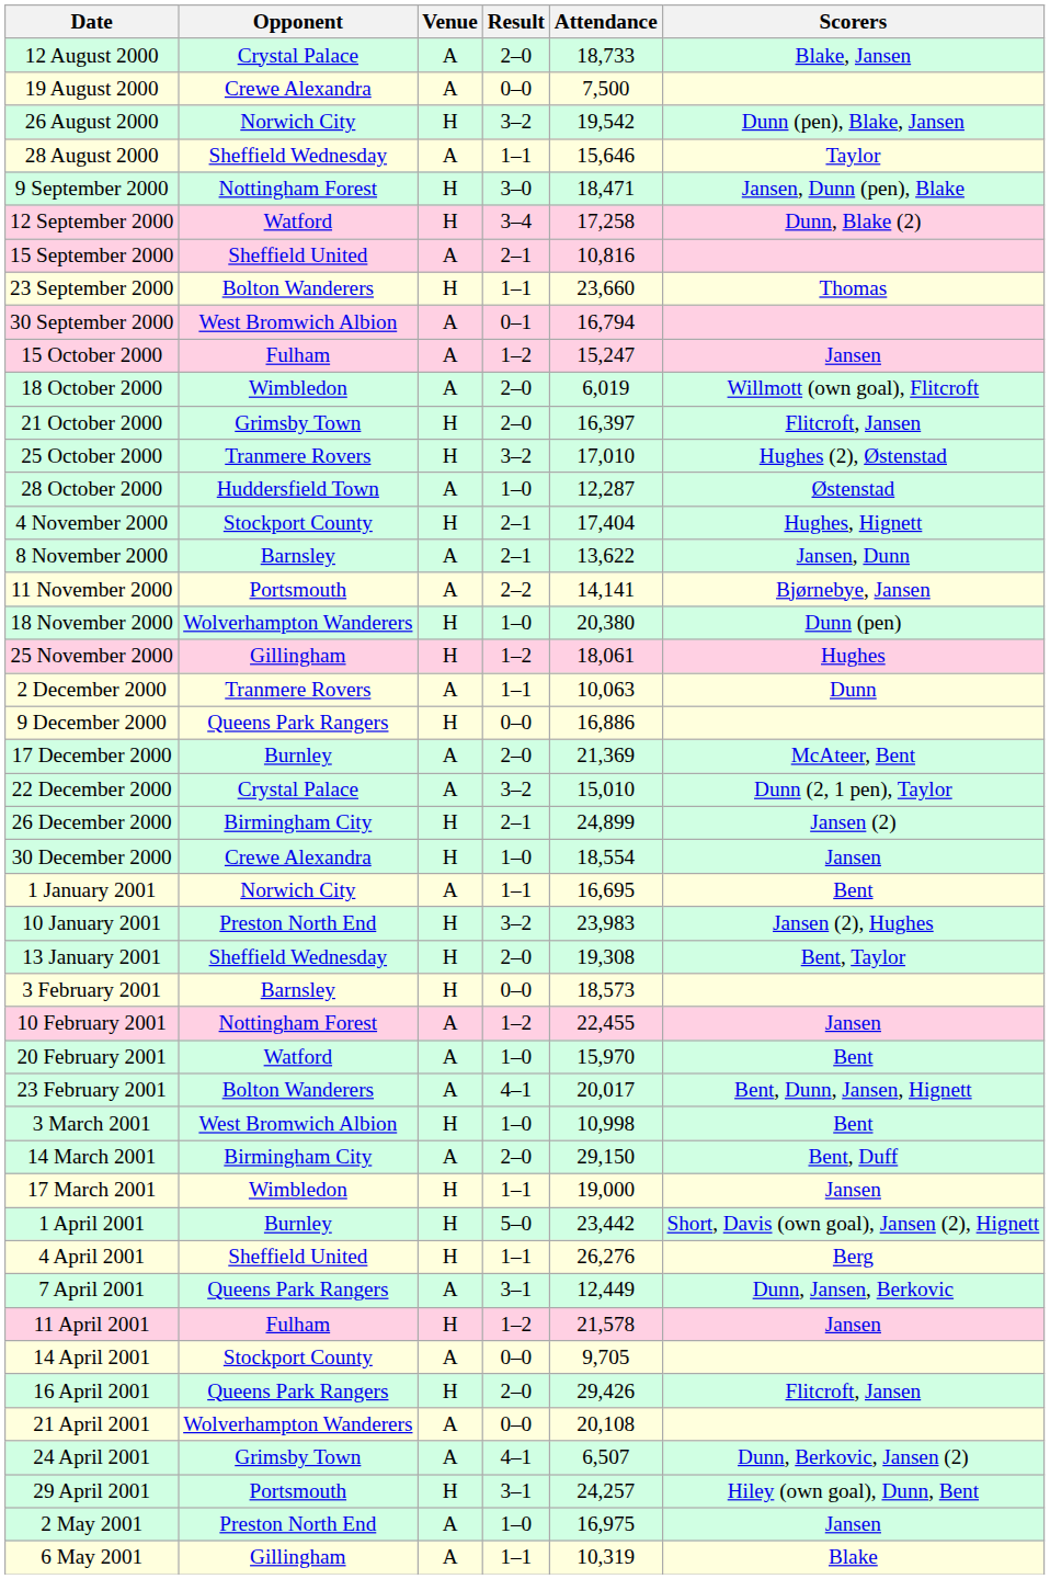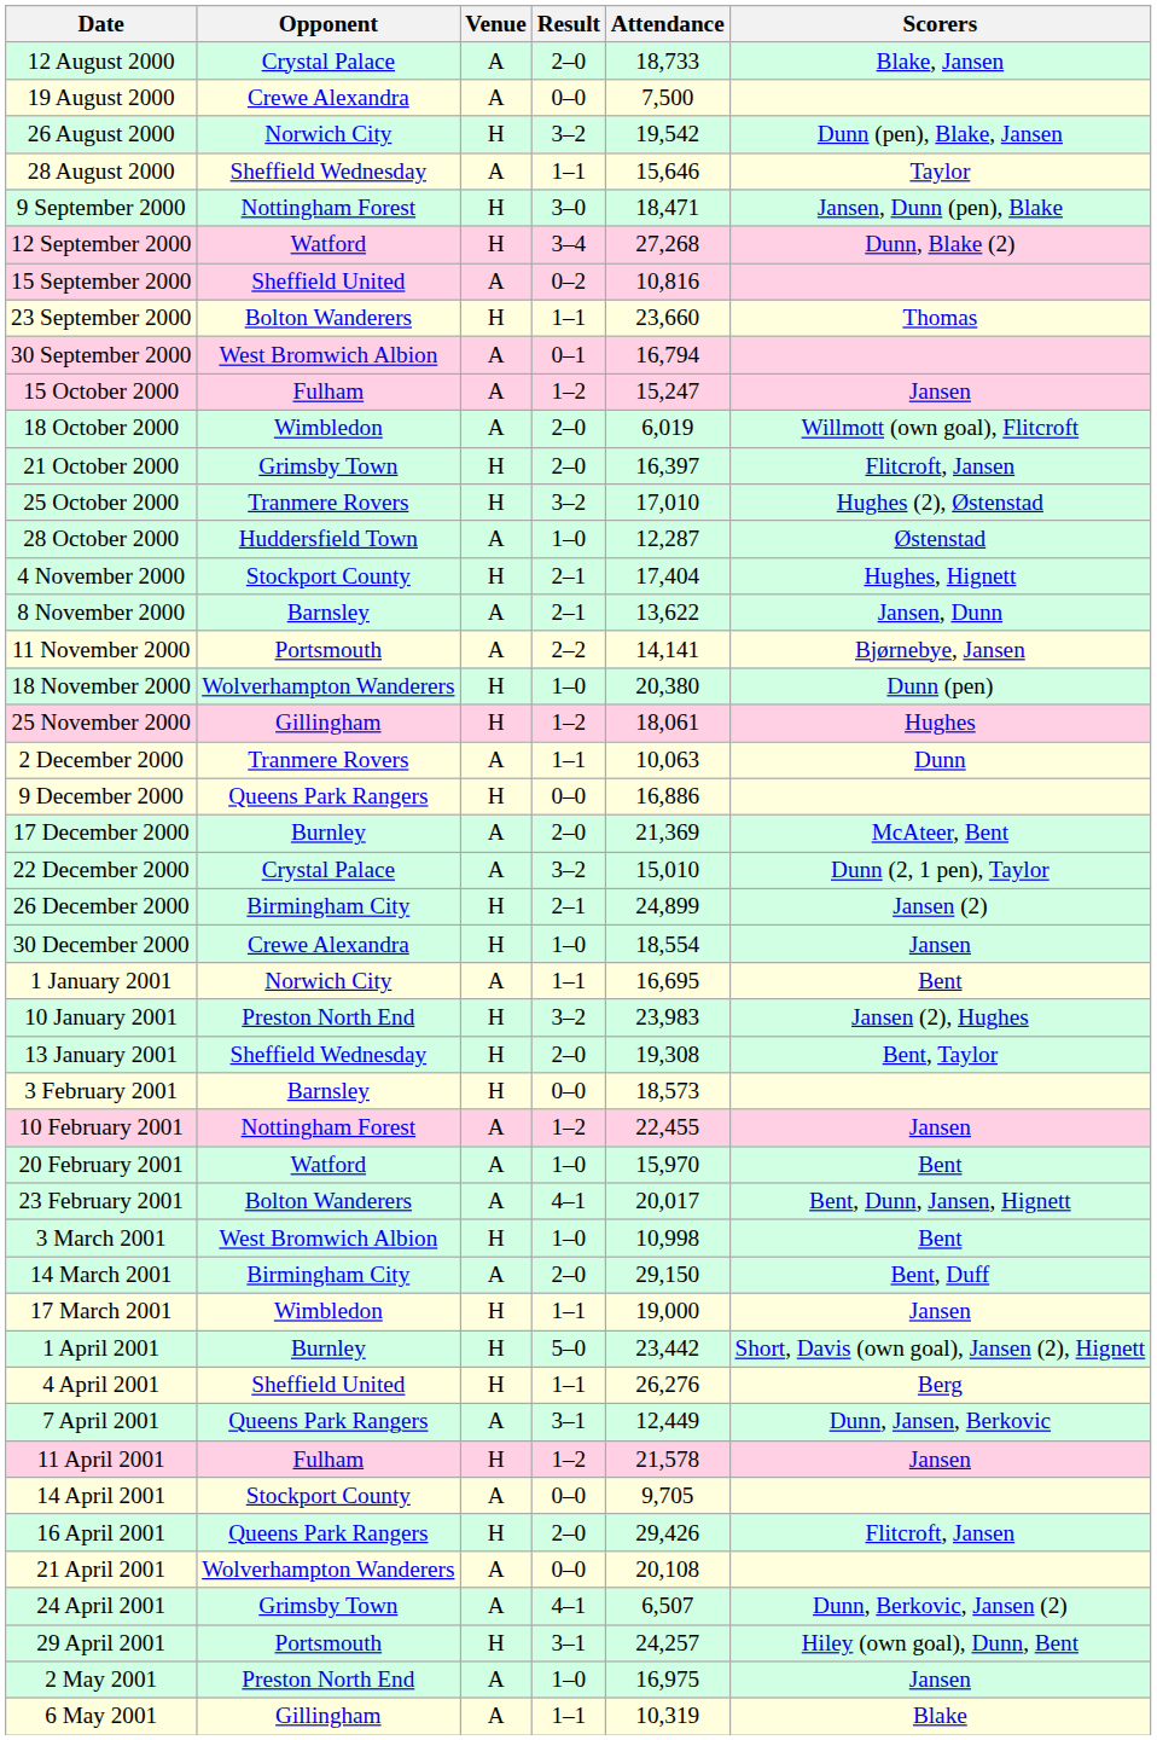12 September 2000 | Attendance: 17,258 -> 27,268
15 September 2000 | Result: 2–1 -> 0–2
